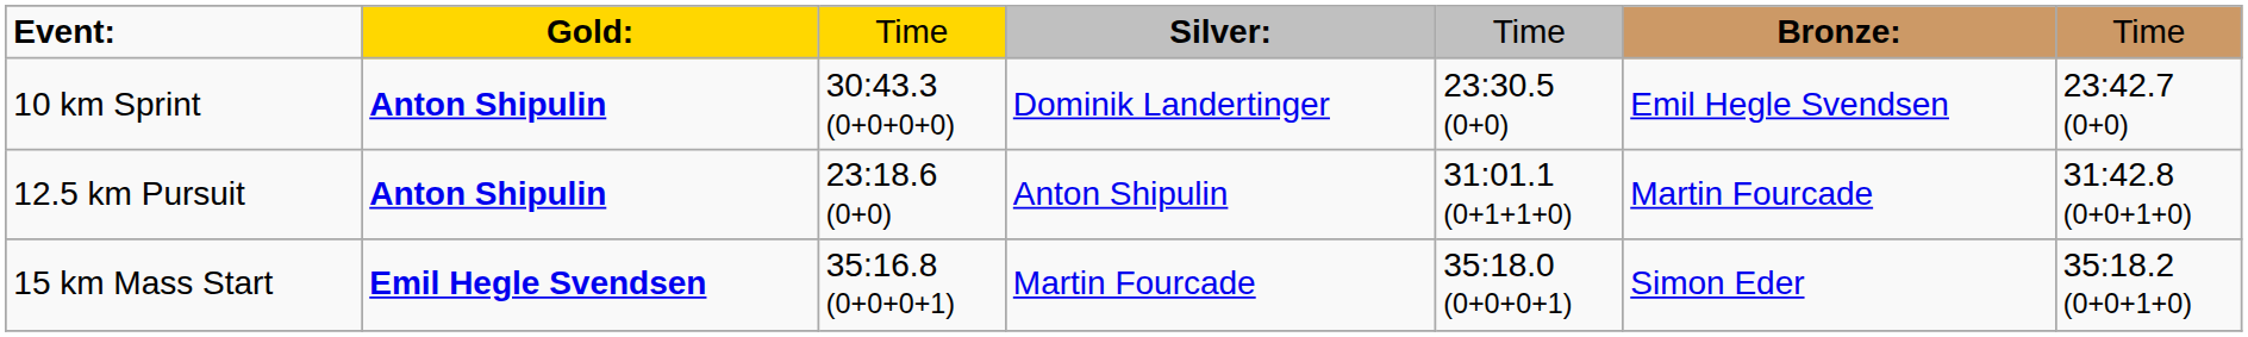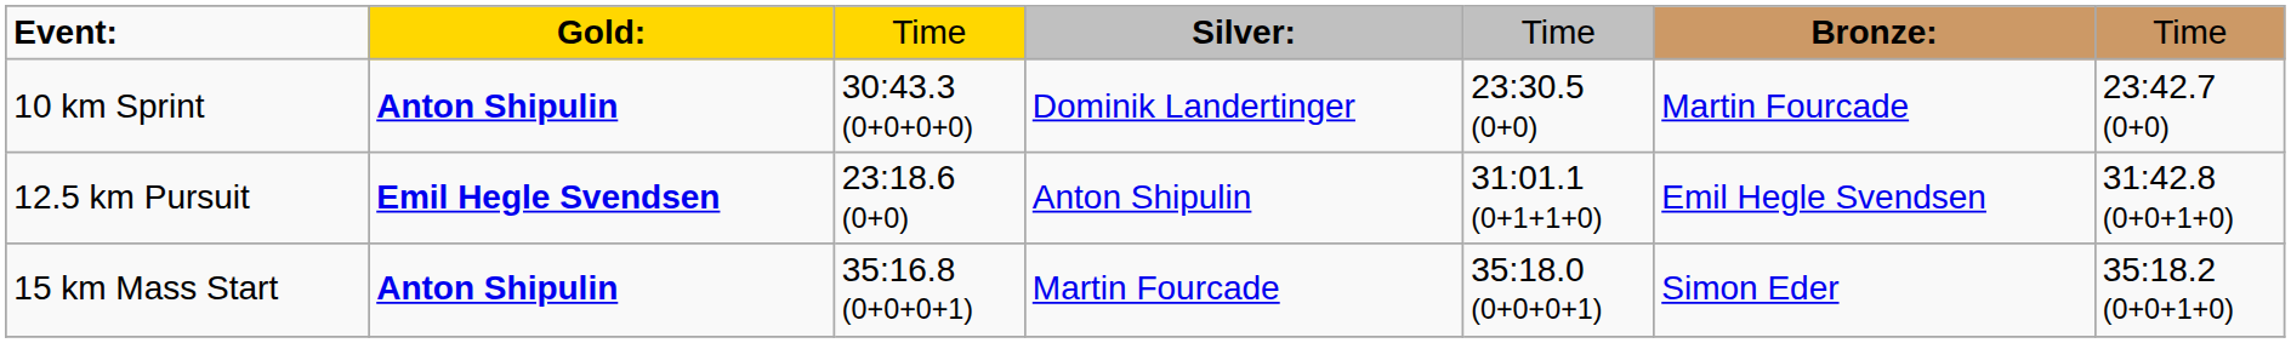10 km Sprint | column 6: Emil Hegle Svendsen -> Martin Fourcade
12.5 km Pursuit | column 2: Anton Shipulin -> Emil Hegle Svendsen
12.5 km Pursuit | column 6: Martin Fourcade -> Emil Hegle Svendsen
15 km Mass Start | column 2: Emil Hegle Svendsen -> Anton Shipulin
